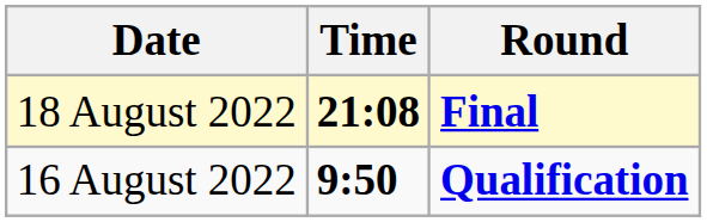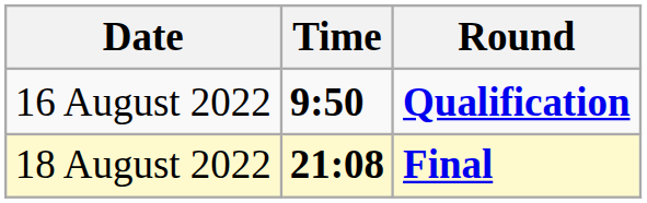rows swapped: 16 August 2022 <-> 18 August 2022
